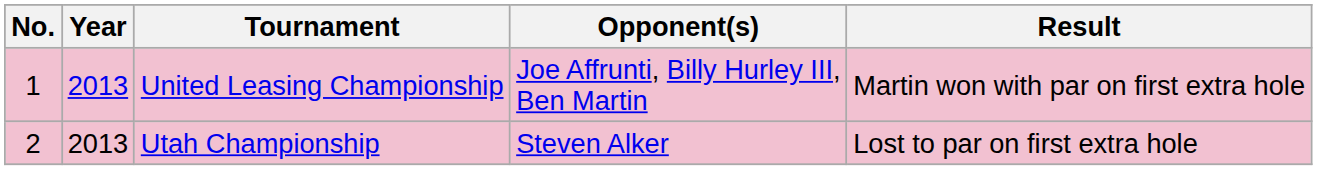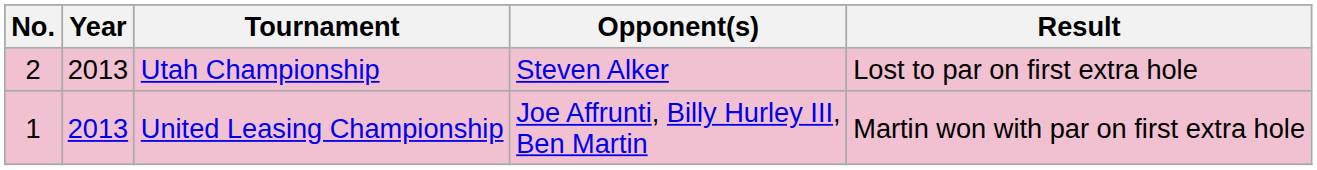rows swapped: United Leasing Championship <-> Utah Championship
